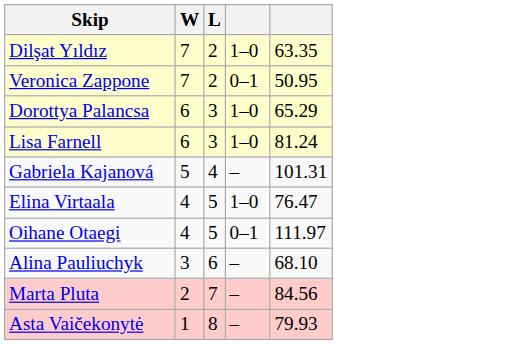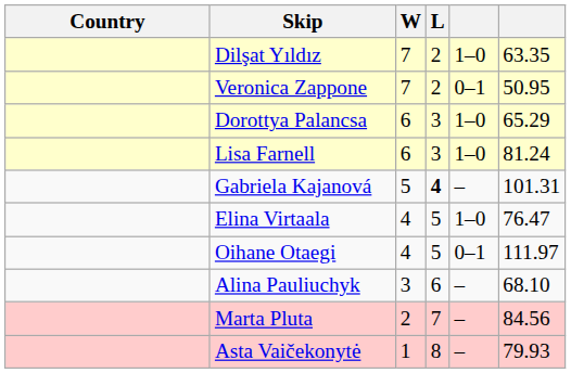+ column: Country
Gabriela Kajanová | L: normal -> bold
